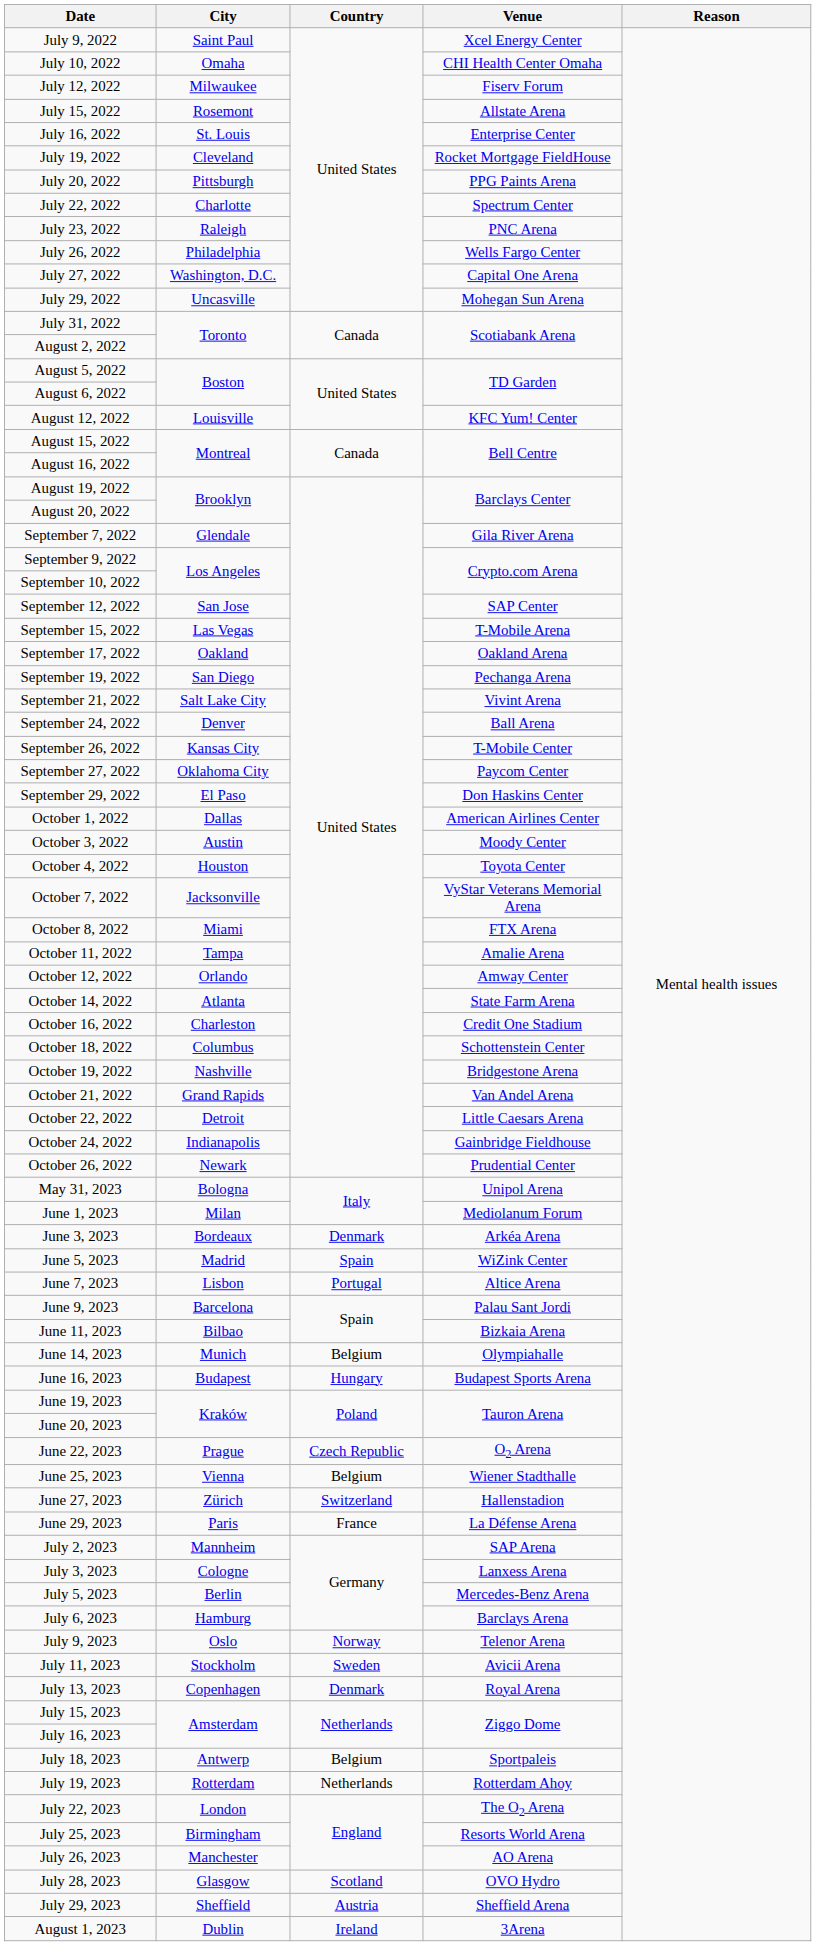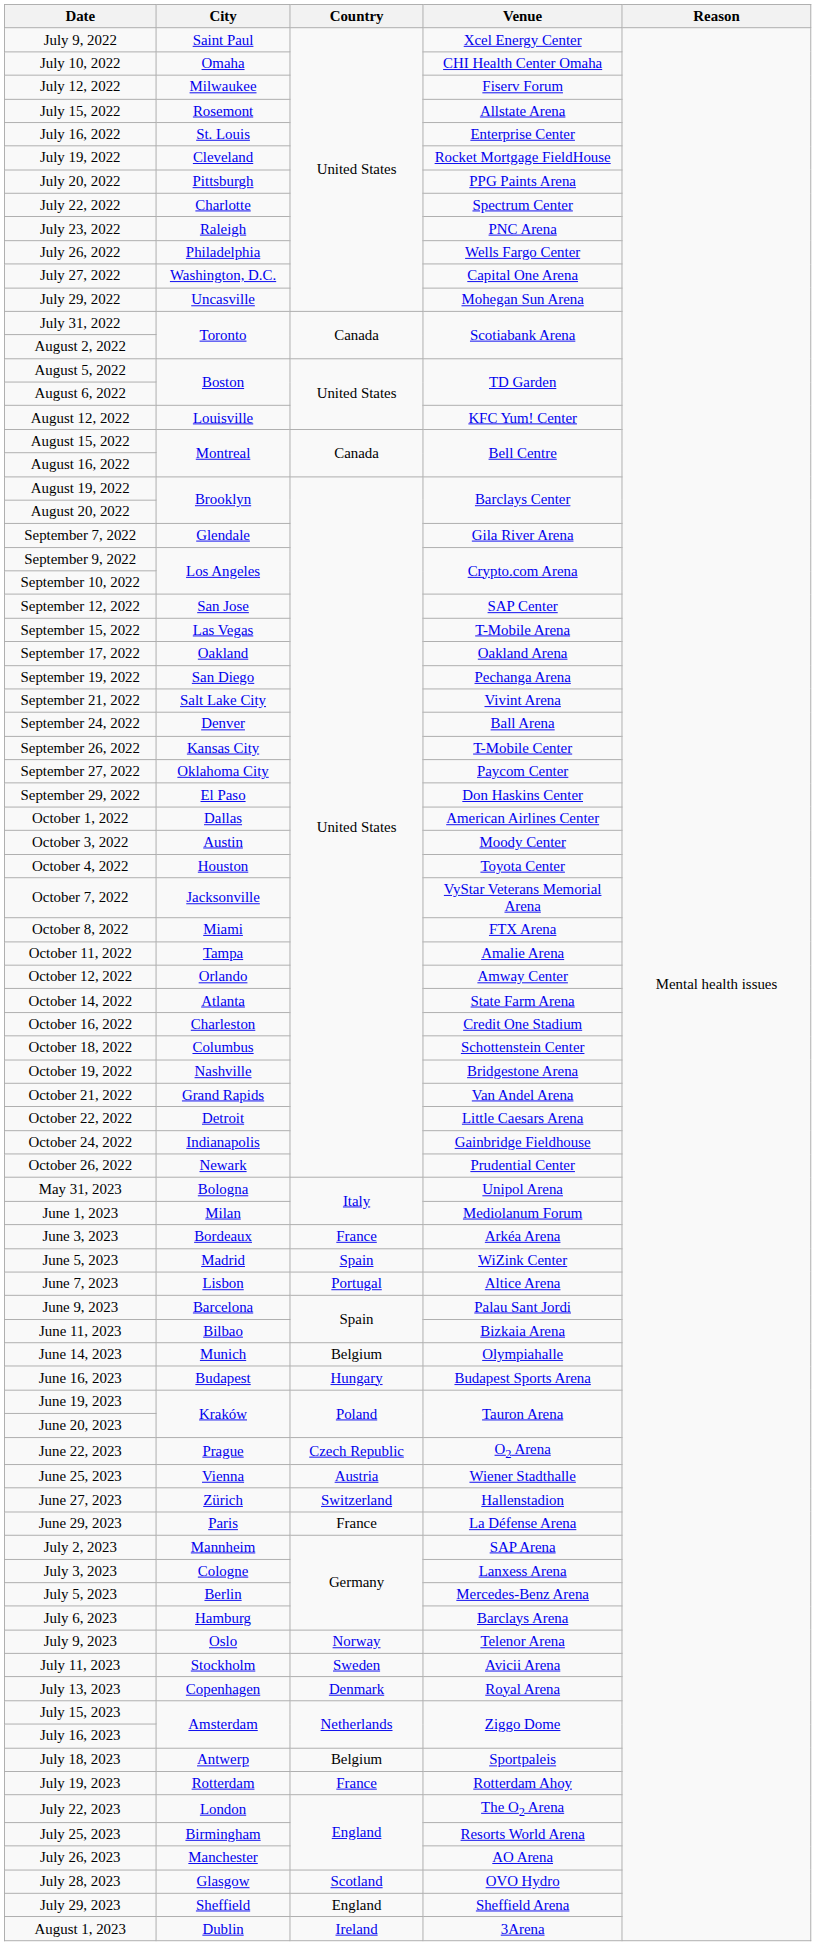June 3, 2023 | Country: Denmark -> France
June 25, 2023 | Country: Belgium -> Austria
July 19, 2023 | Country: Netherlands -> France
July 29, 2023 | Country: Austria -> England
